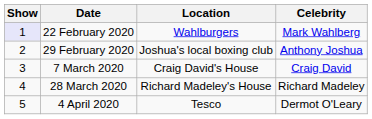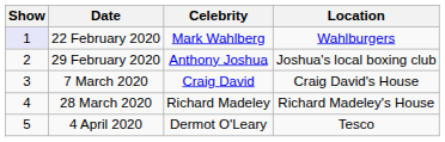columns swapped: Celebrity <-> Location
